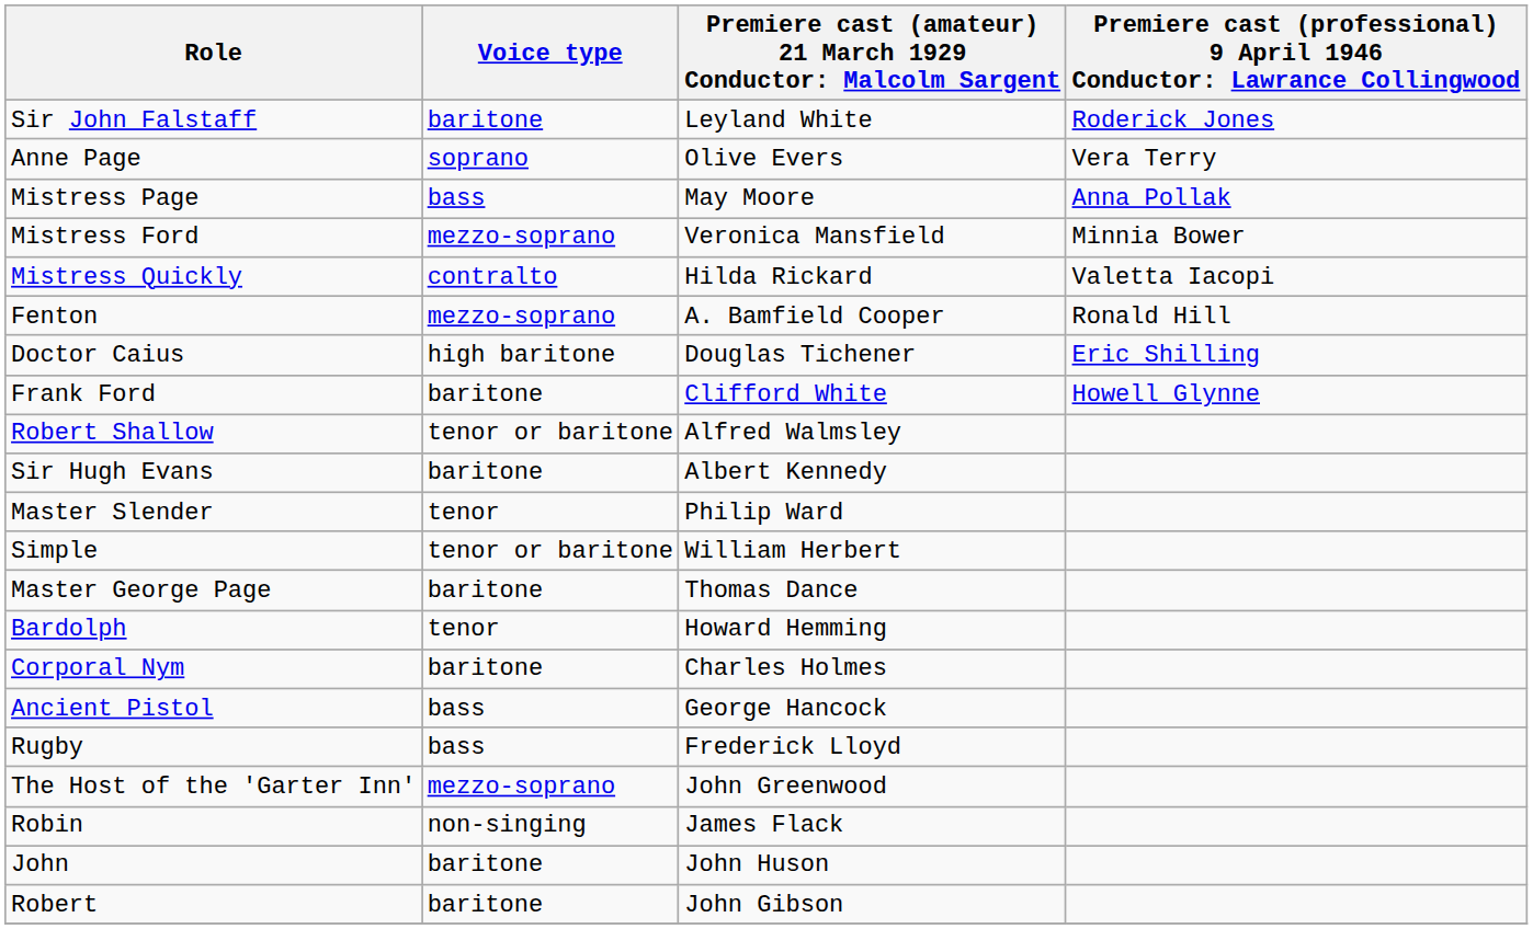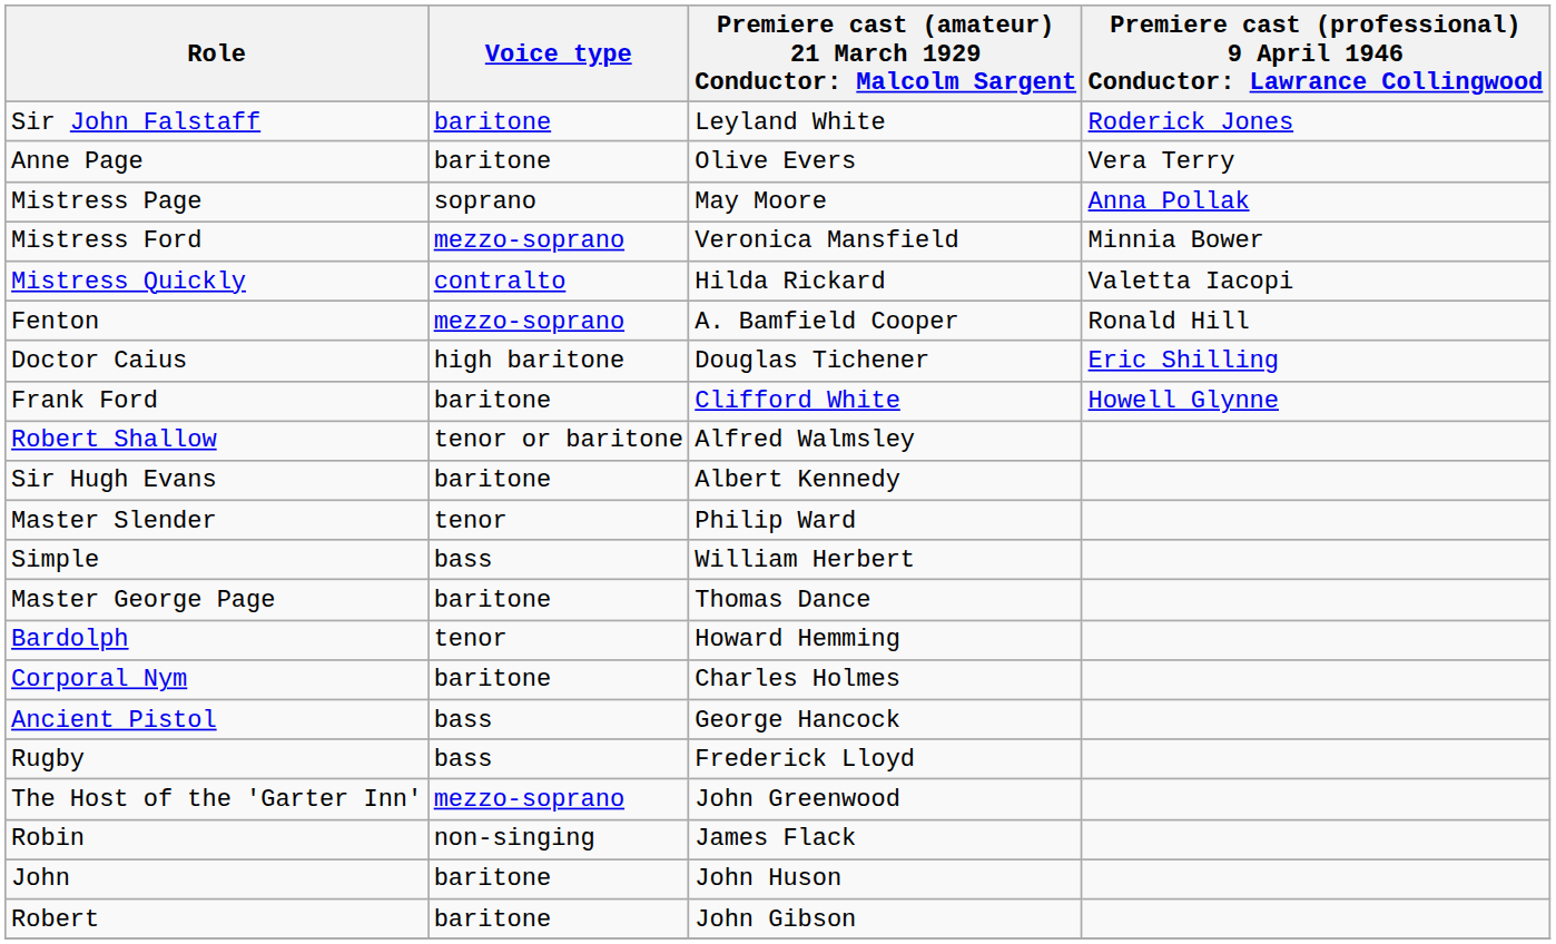Anne Page | Voice type: soprano -> baritone
Mistress Page | Voice type: bass -> soprano
Simple | Voice type: tenor or baritone -> bass
